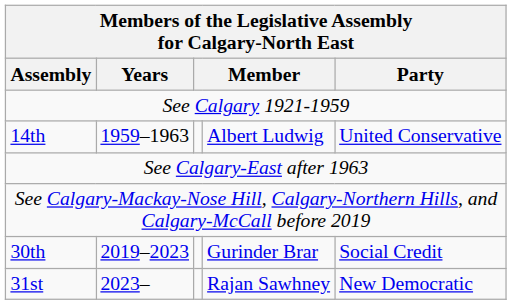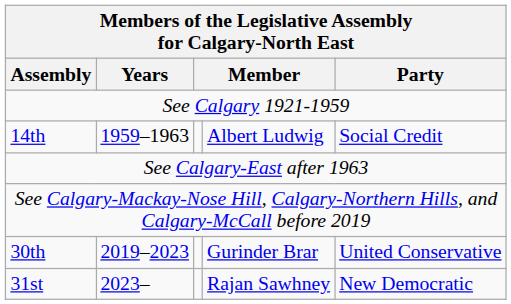14th | Party: United Conservative -> Social Credit
30th | Party: Social Credit -> United Conservative
